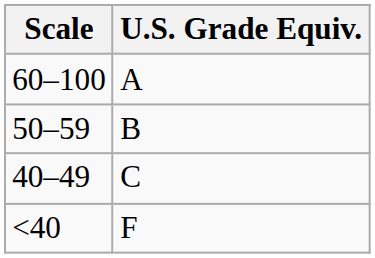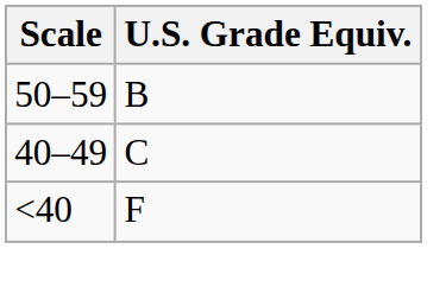- row: 60–100 | A
